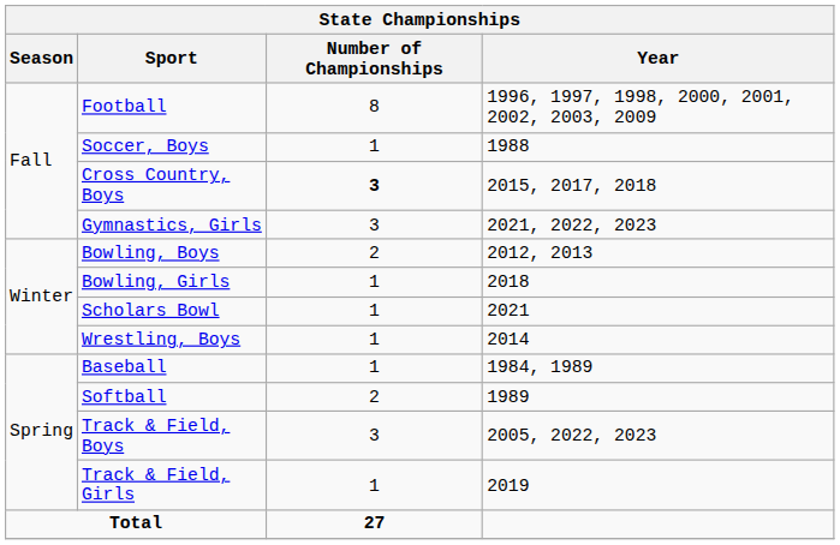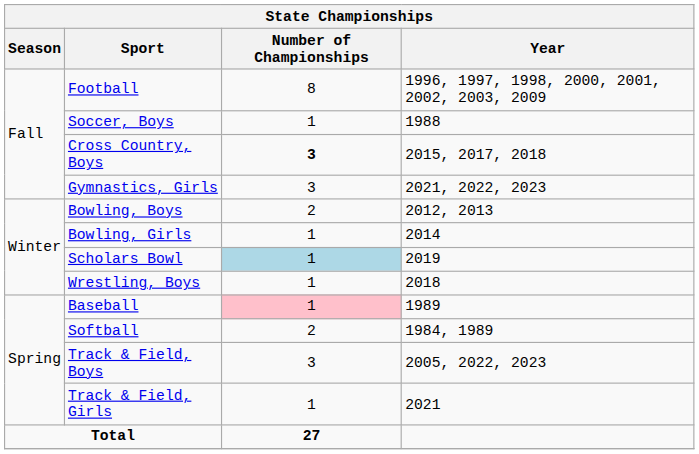Bowling, Girls | Year: 2018 -> 2014
Scholars Bowl | Number of Championships: no background -> lightblue background
Scholars Bowl | Year: 2021 -> 2019
Wrestling, Boys | Year: 2014 -> 2018
Baseball | Number of Championships: no background -> pink background
Baseball | Year: 1984, 1989 -> 1989
Softball | Year: 1989 -> 1984, 1989
Track & Field, Girls | Year: 2019 -> 2021
